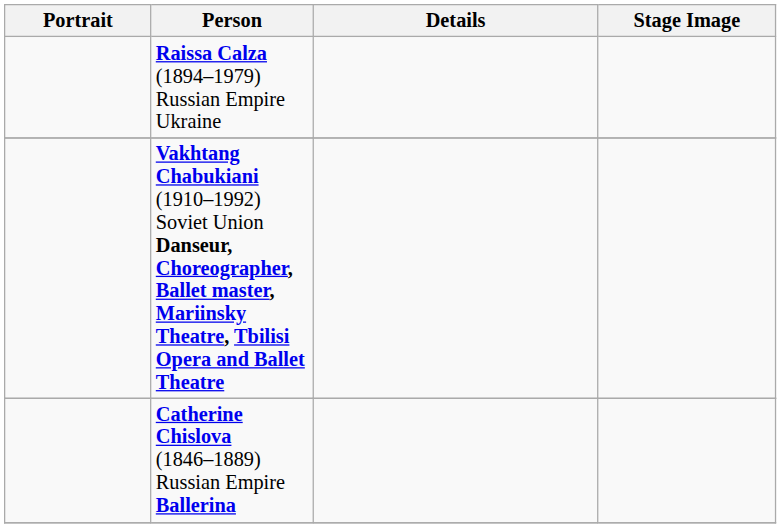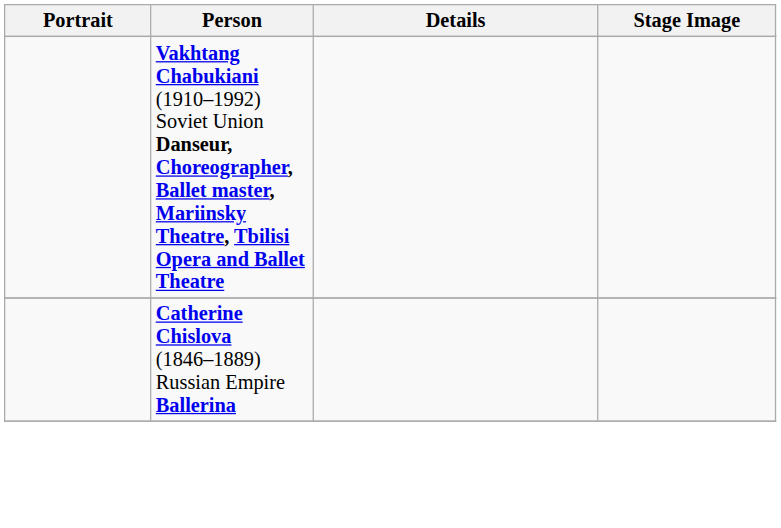- row: Raissa Calza (1894–1979) Russian Empire Ukraine
